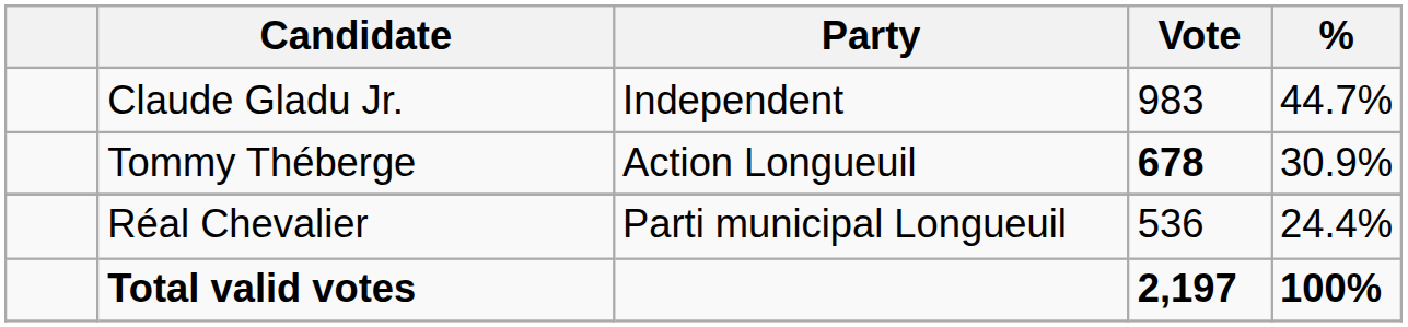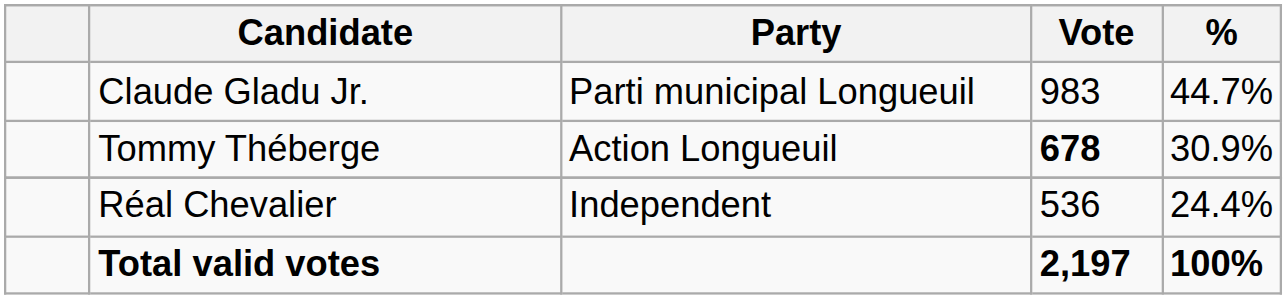Claude Gladu Jr. | Party: Independent -> Parti municipal Longueuil
Réal Chevalier | Party: Parti municipal Longueuil -> Independent
